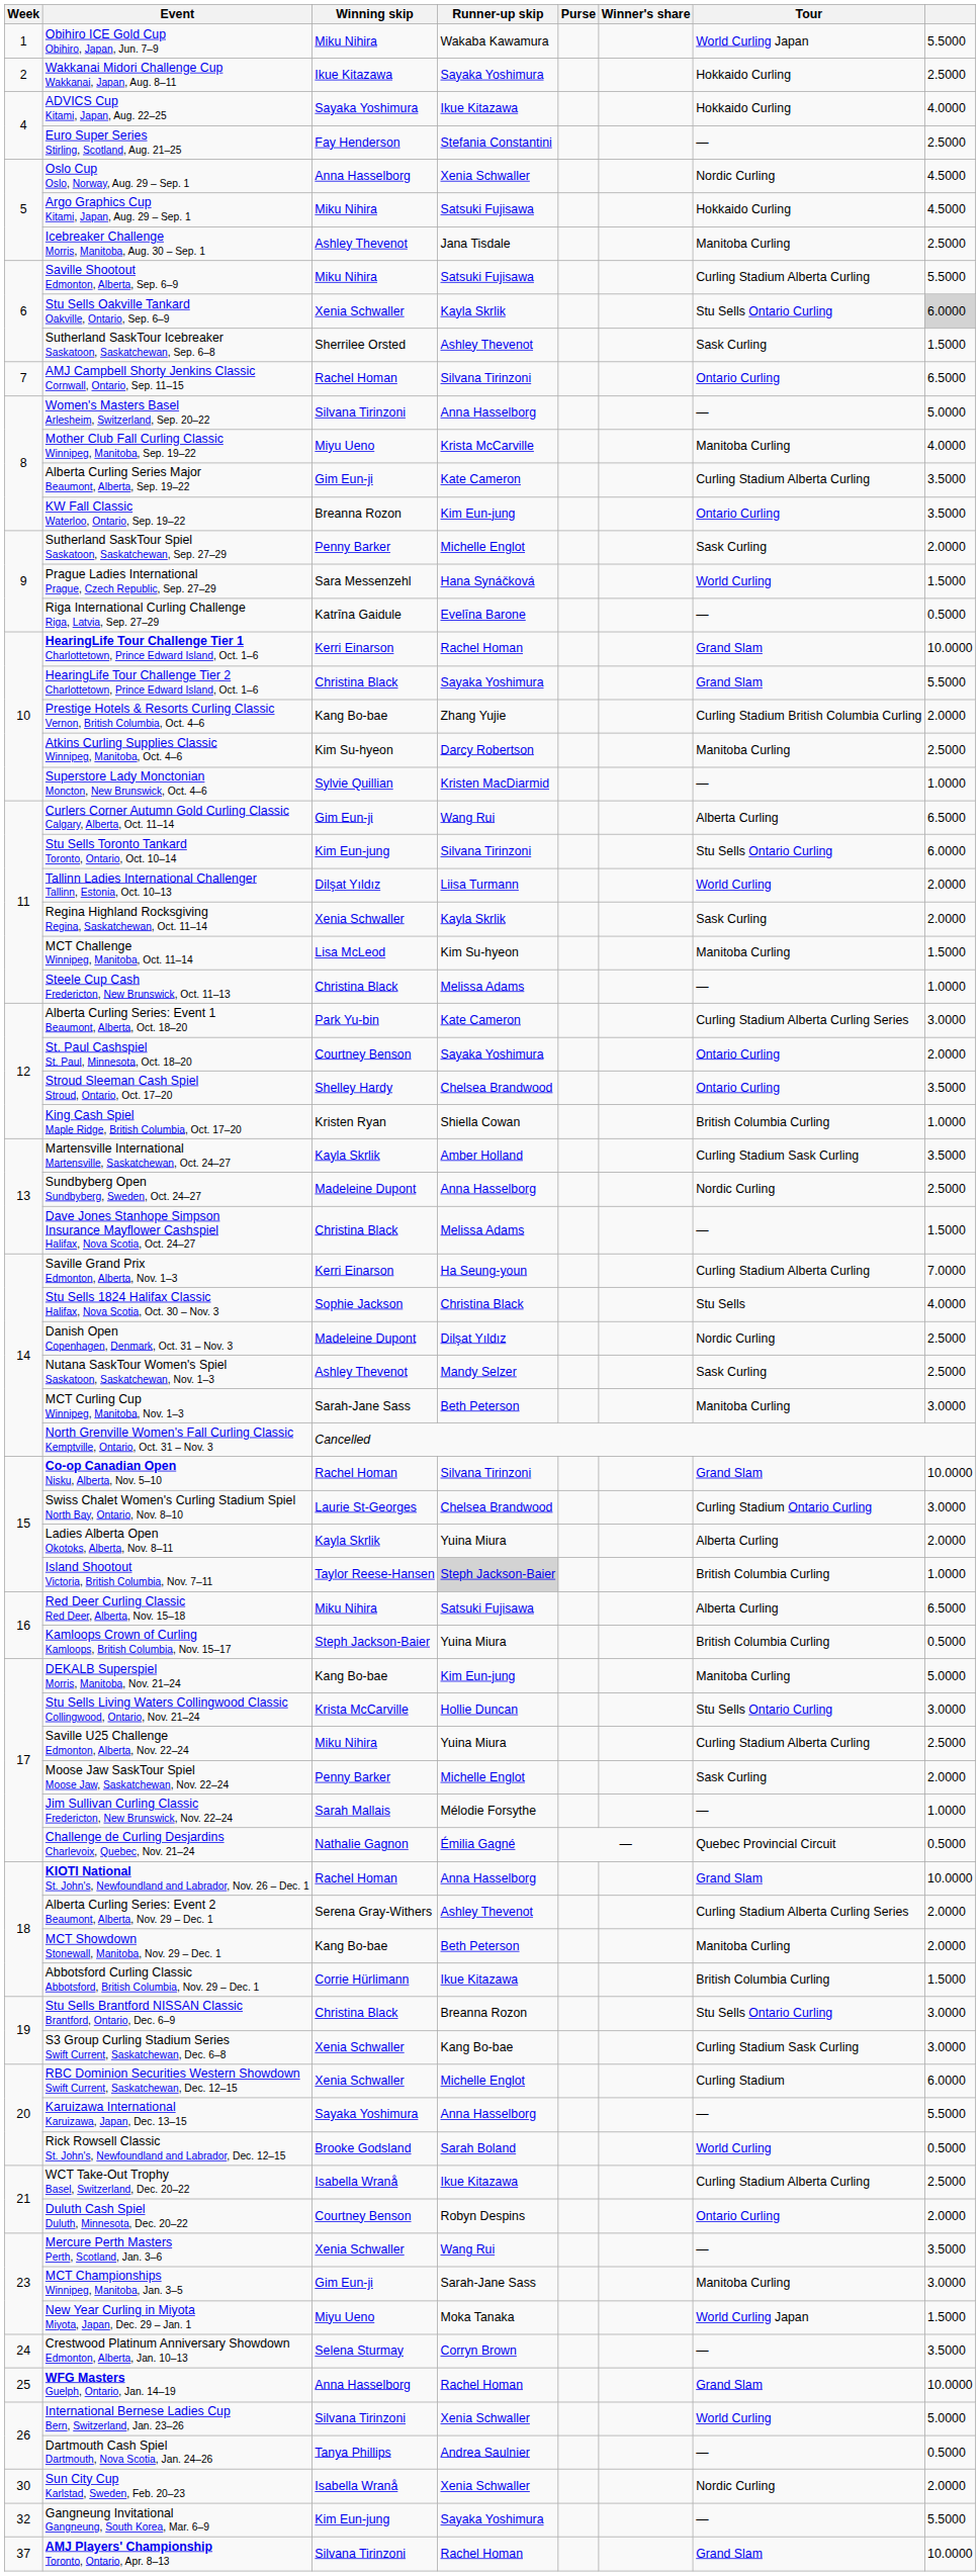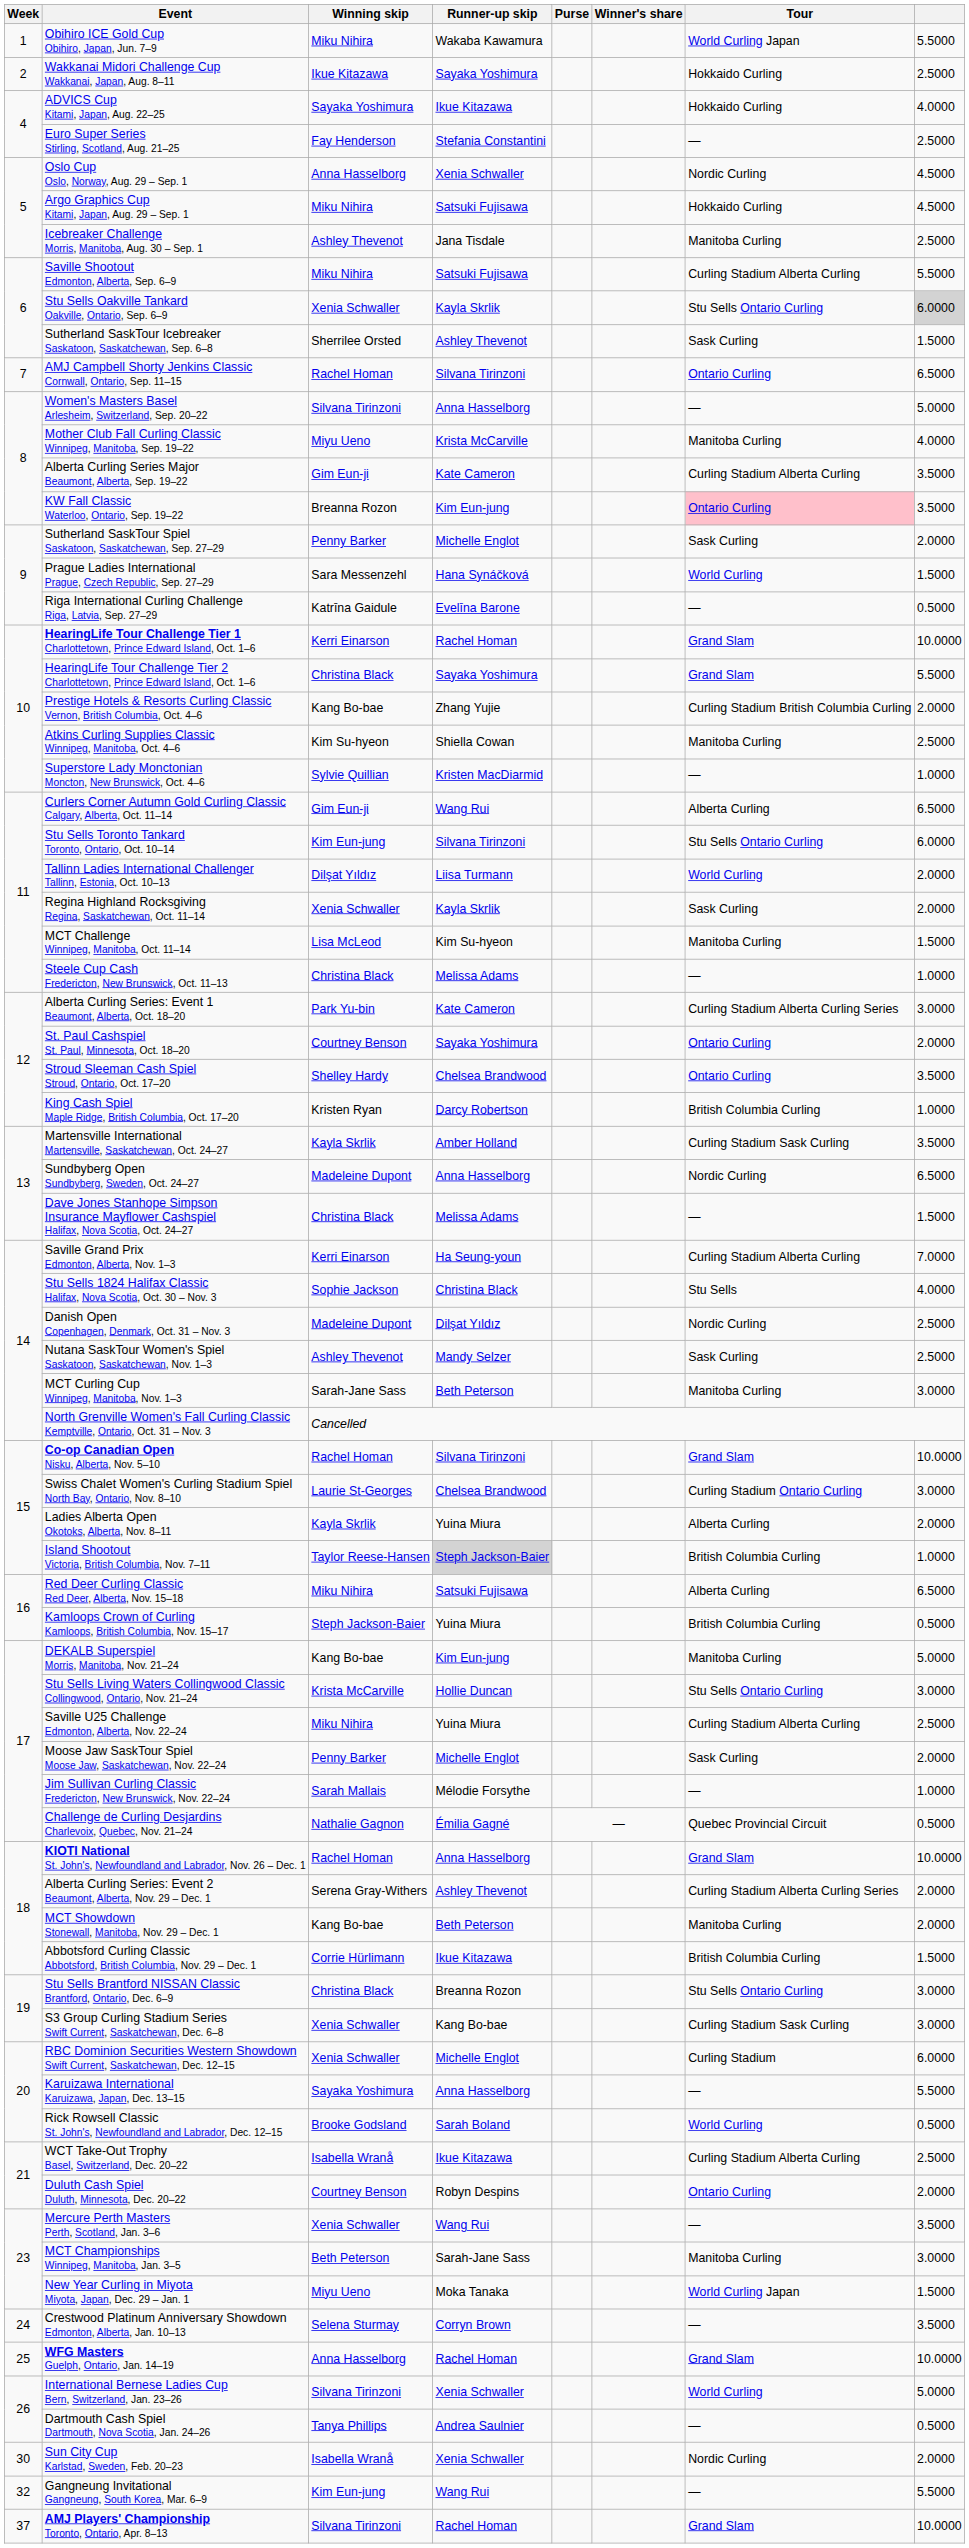KW Fall Classic Waterloo, Ontario, Sep. 19–22 | Tour: no background -> pink background
Atkins Curling Supplies Classic Winnipeg, Manitoba, Oct. 4–6 | Runner-up skip: Darcy Robertson -> Shiella Cowan
King Cash Spiel Maple Ridge, British Columbia, Oct. 17–20 | Runner-up skip: Shiella Cowan -> Darcy Robertson
Sundbyberg Open Sundbyberg, Sweden, Oct. 24–27 | column 8: 2.5000 -> 6.5000
MCT Championships Winnipeg, Manitoba, Jan. 3–5 | Winning skip: Gim Eun-ji -> Beth Peterson
Gangneung Invitational Gangneung, South Korea, Mar. 6–9 | Runner-up skip: Sayaka Yoshimura -> Wang Rui
